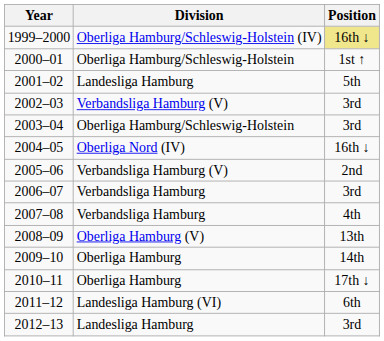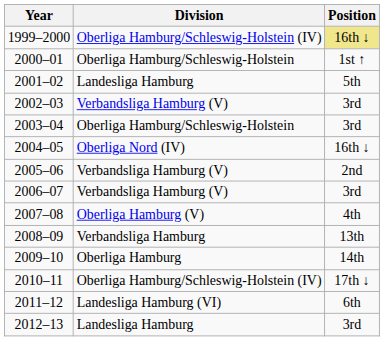2006–07 | Division: Verbandsliga Hamburg -> Verbandsliga Hamburg (V)
2007–08 | Division: Verbandsliga Hamburg -> Oberliga Hamburg (V)
2008–09 | Division: Oberliga Hamburg (V) -> Verbandsliga Hamburg
2010–11 | Division: Oberliga Hamburg -> Oberliga Hamburg/Schleswig-Holstein (IV)
